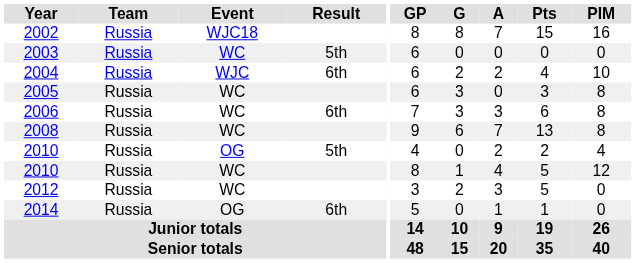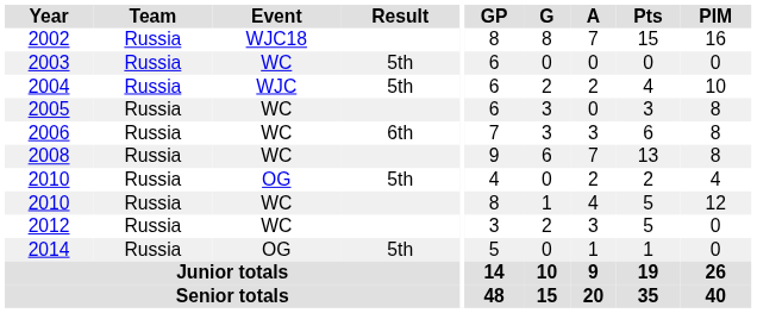2004 | Result: 6th -> 5th
2014 | Result: 6th -> 5th
